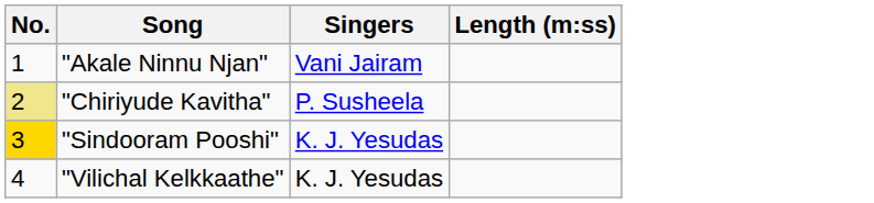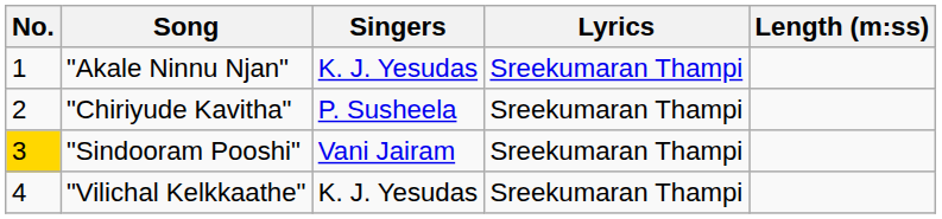+ column: Lyrics | Sreekumaran Thampi | Sreekumaran Thampi | Sreekumaran Thampi | Sreekumaran Thampi
"Akale Ninnu Njan" | Singers: Vani Jairam -> K. J. Yesudas
"Chiriyude Kavitha" | No.: khaki background -> no background
"Sindooram Pooshi" | Singers: K. J. Yesudas -> Vani Jairam
